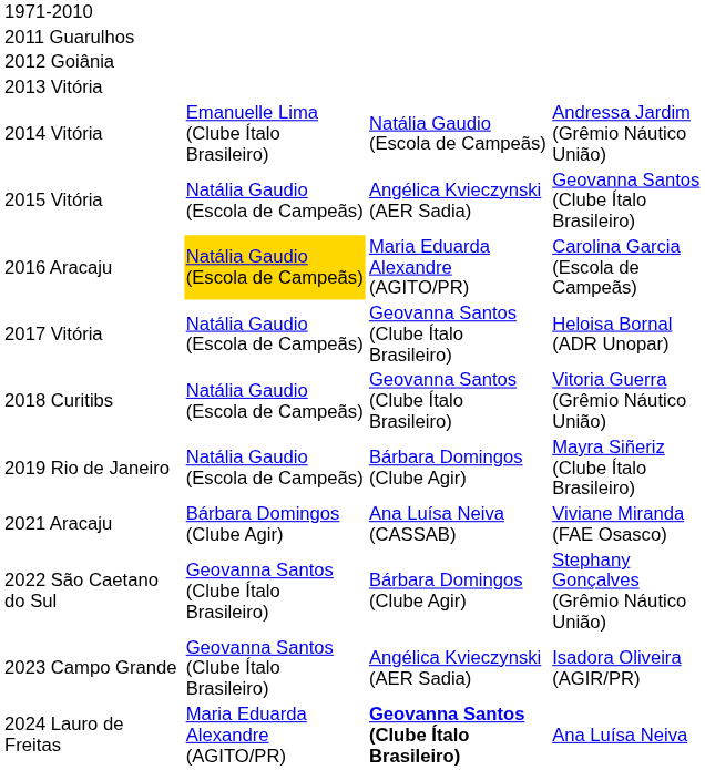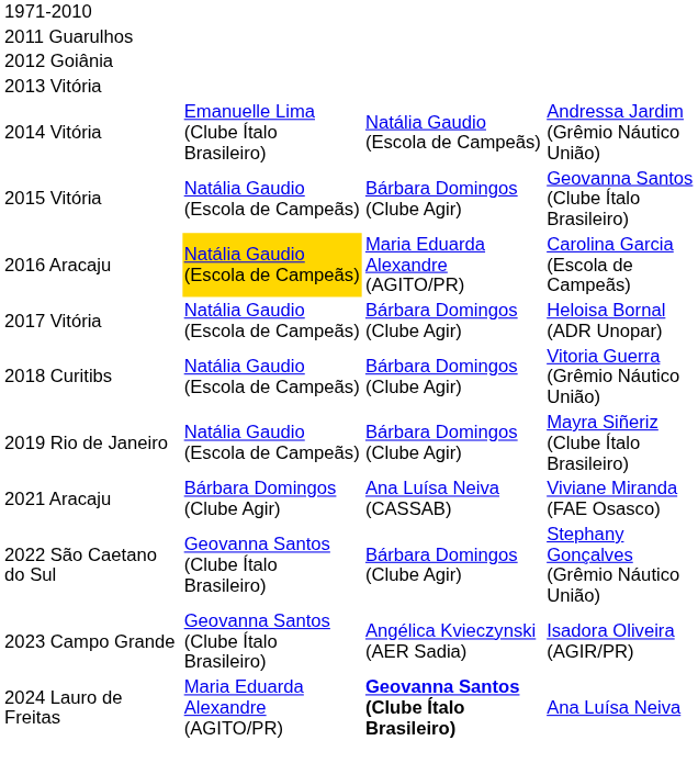2015 Vitória | column 3: Angélica Kvieczynski (AER Sadia) -> Bárbara Domingos (Clube Agir)
2017 Vitória | column 3: Geovanna Santos (Clube Ítalo Brasileiro) -> Bárbara Domingos (Clube Agir)
2018 Curitibs | column 3: Geovanna Santos (Clube Ítalo Brasileiro) -> Bárbara Domingos (Clube Agir)
